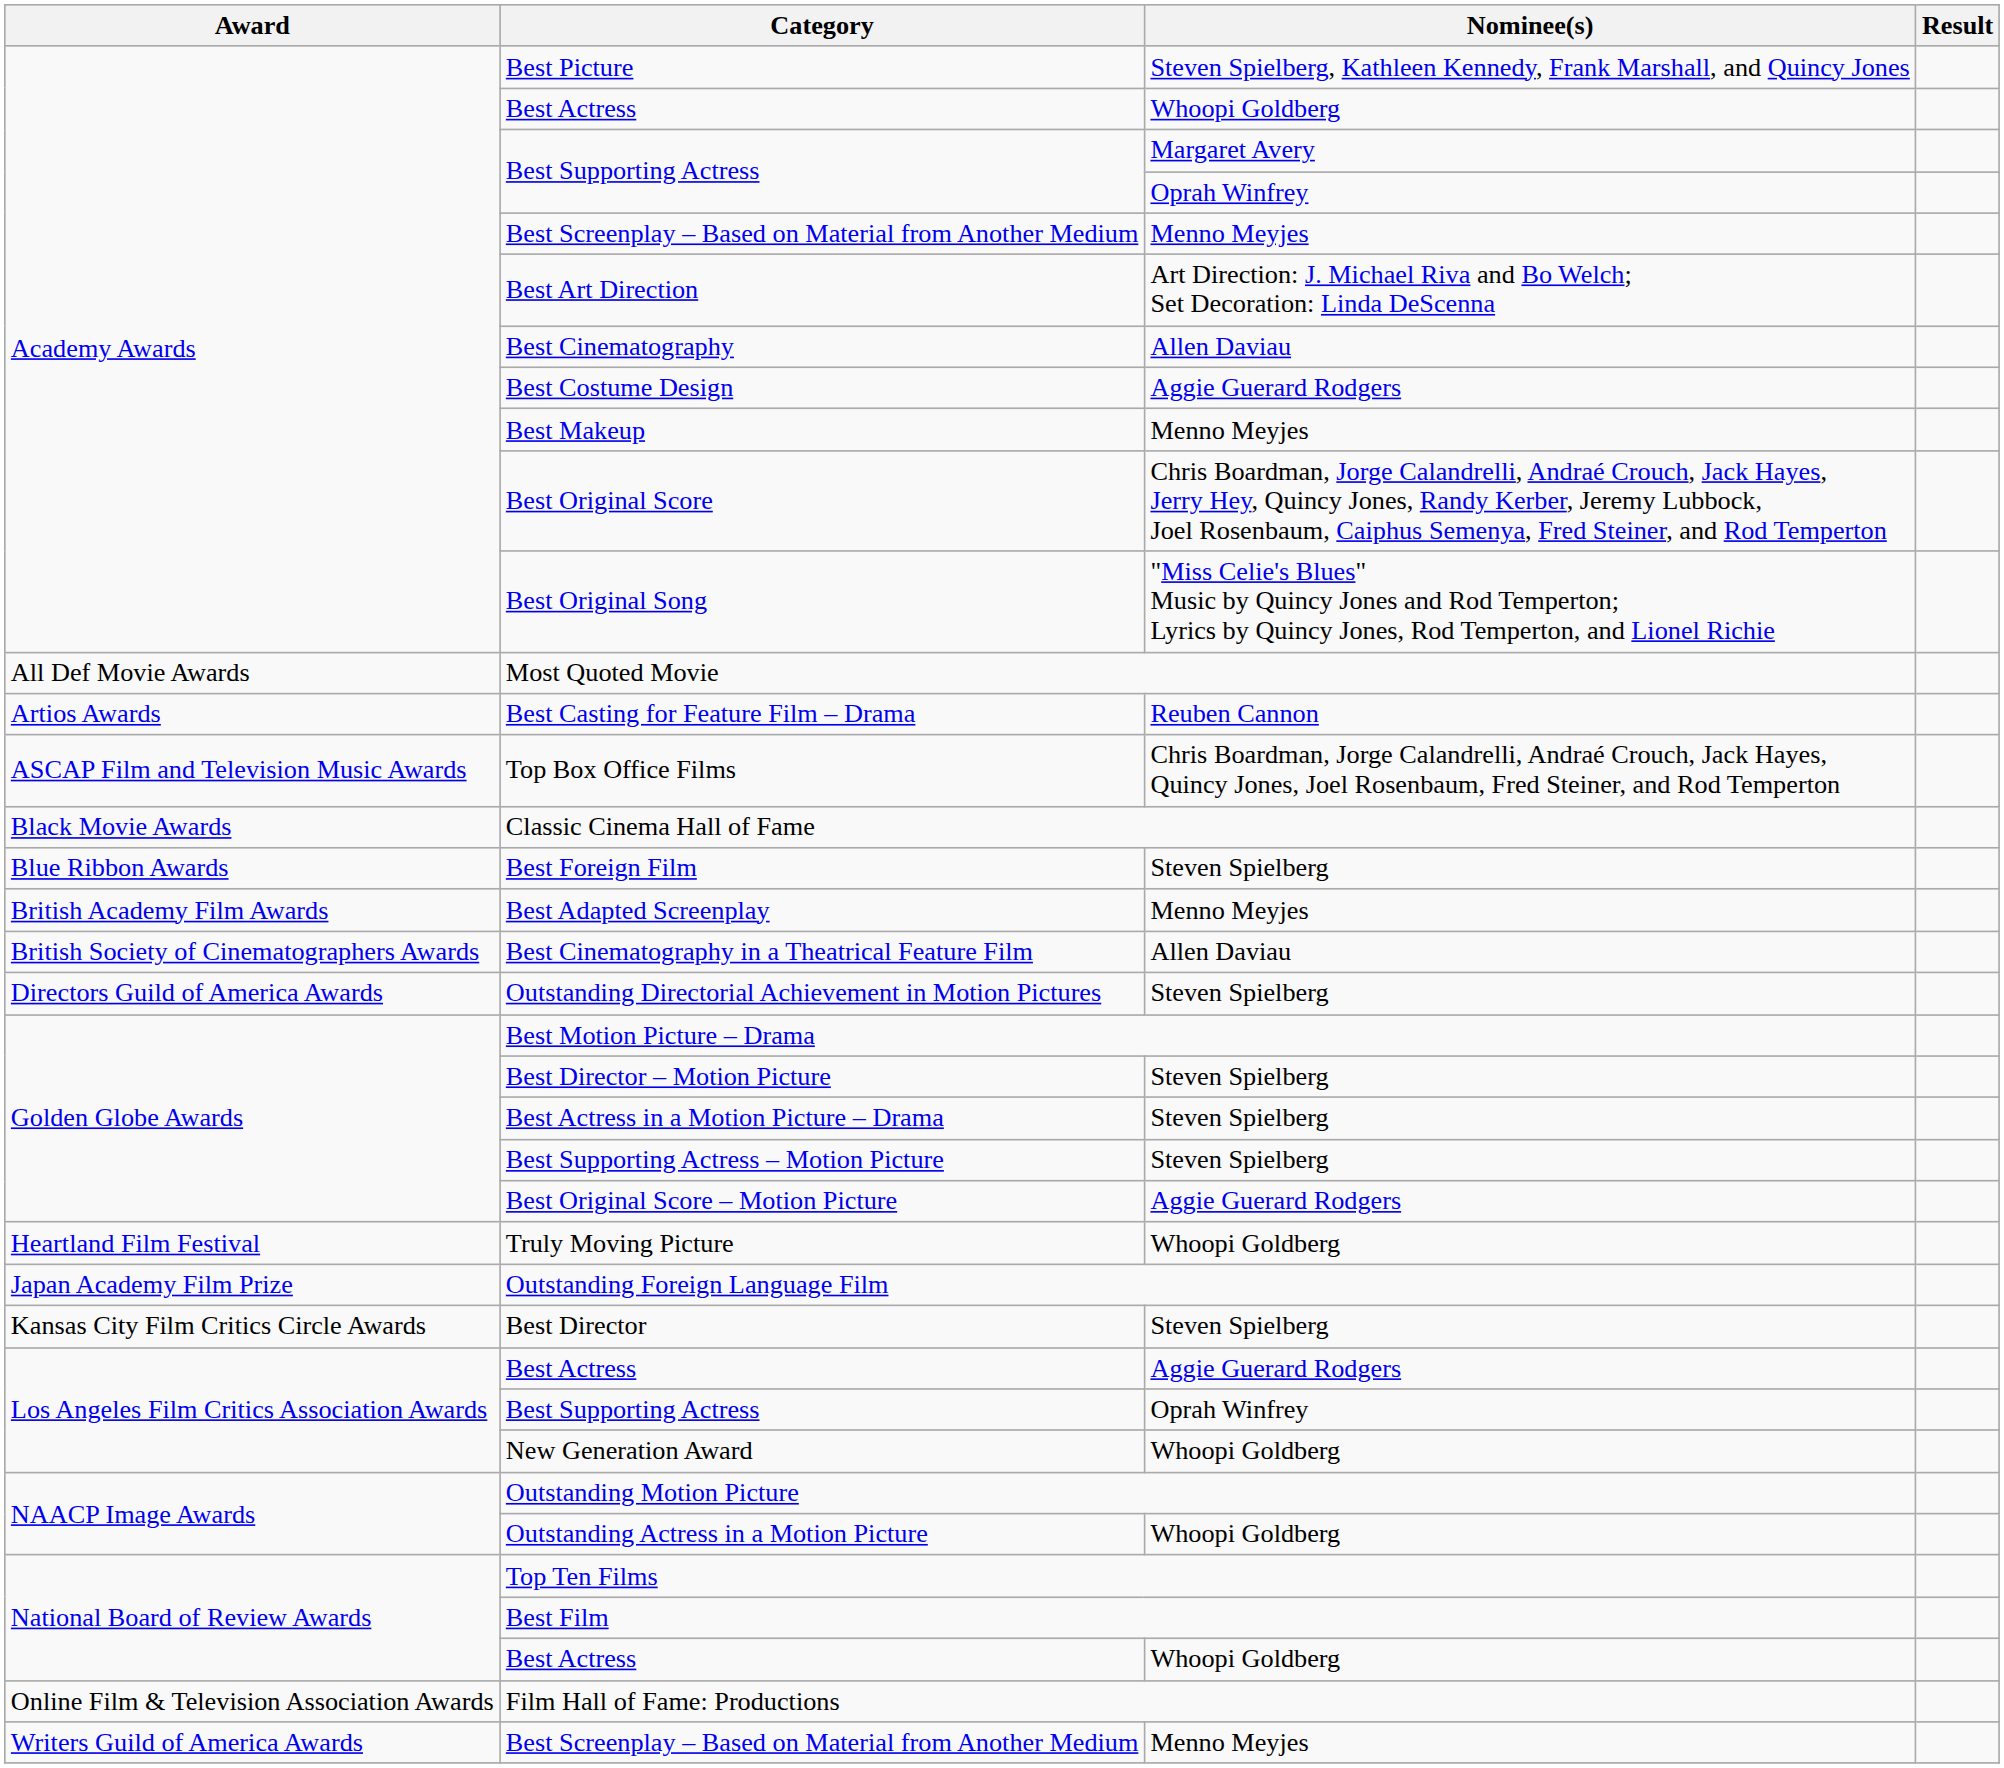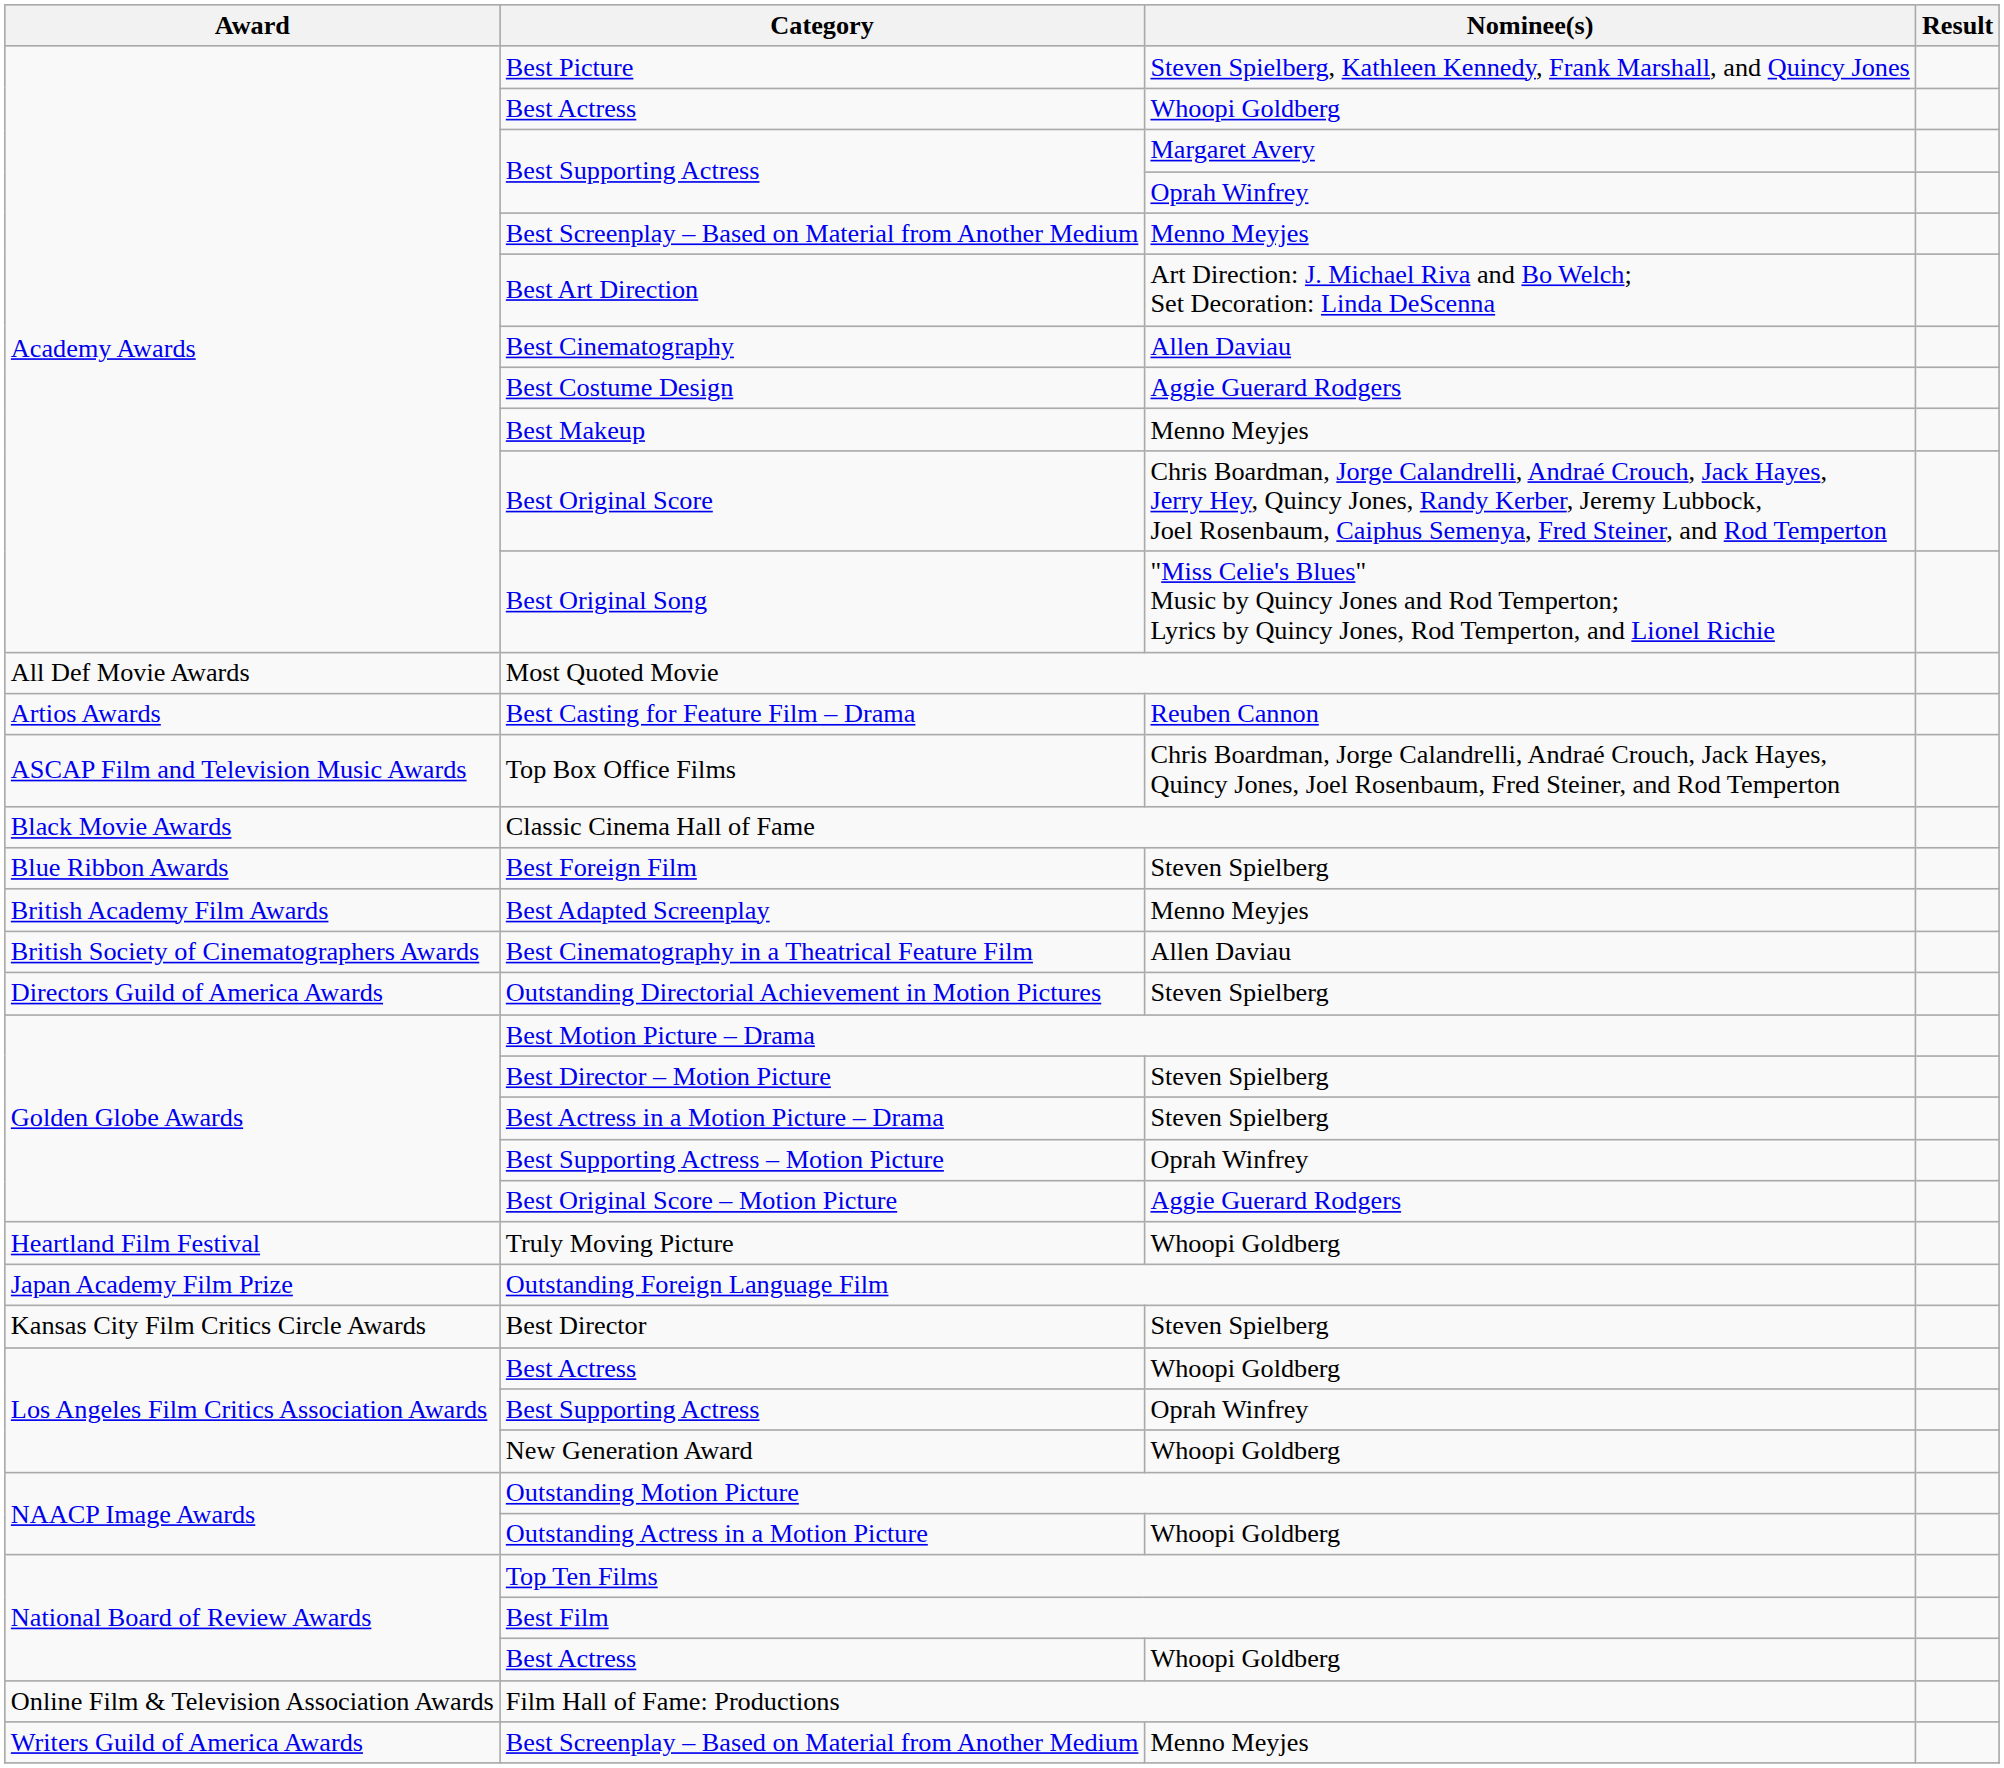Best Supporting Actress – Motion Picture | Nominee(s): Steven Spielberg -> Oprah Winfrey
Los Angeles Film Critics Association Awards / Best Actress | Nominee(s): Aggie Guerard Rodgers -> Whoopi Goldberg
